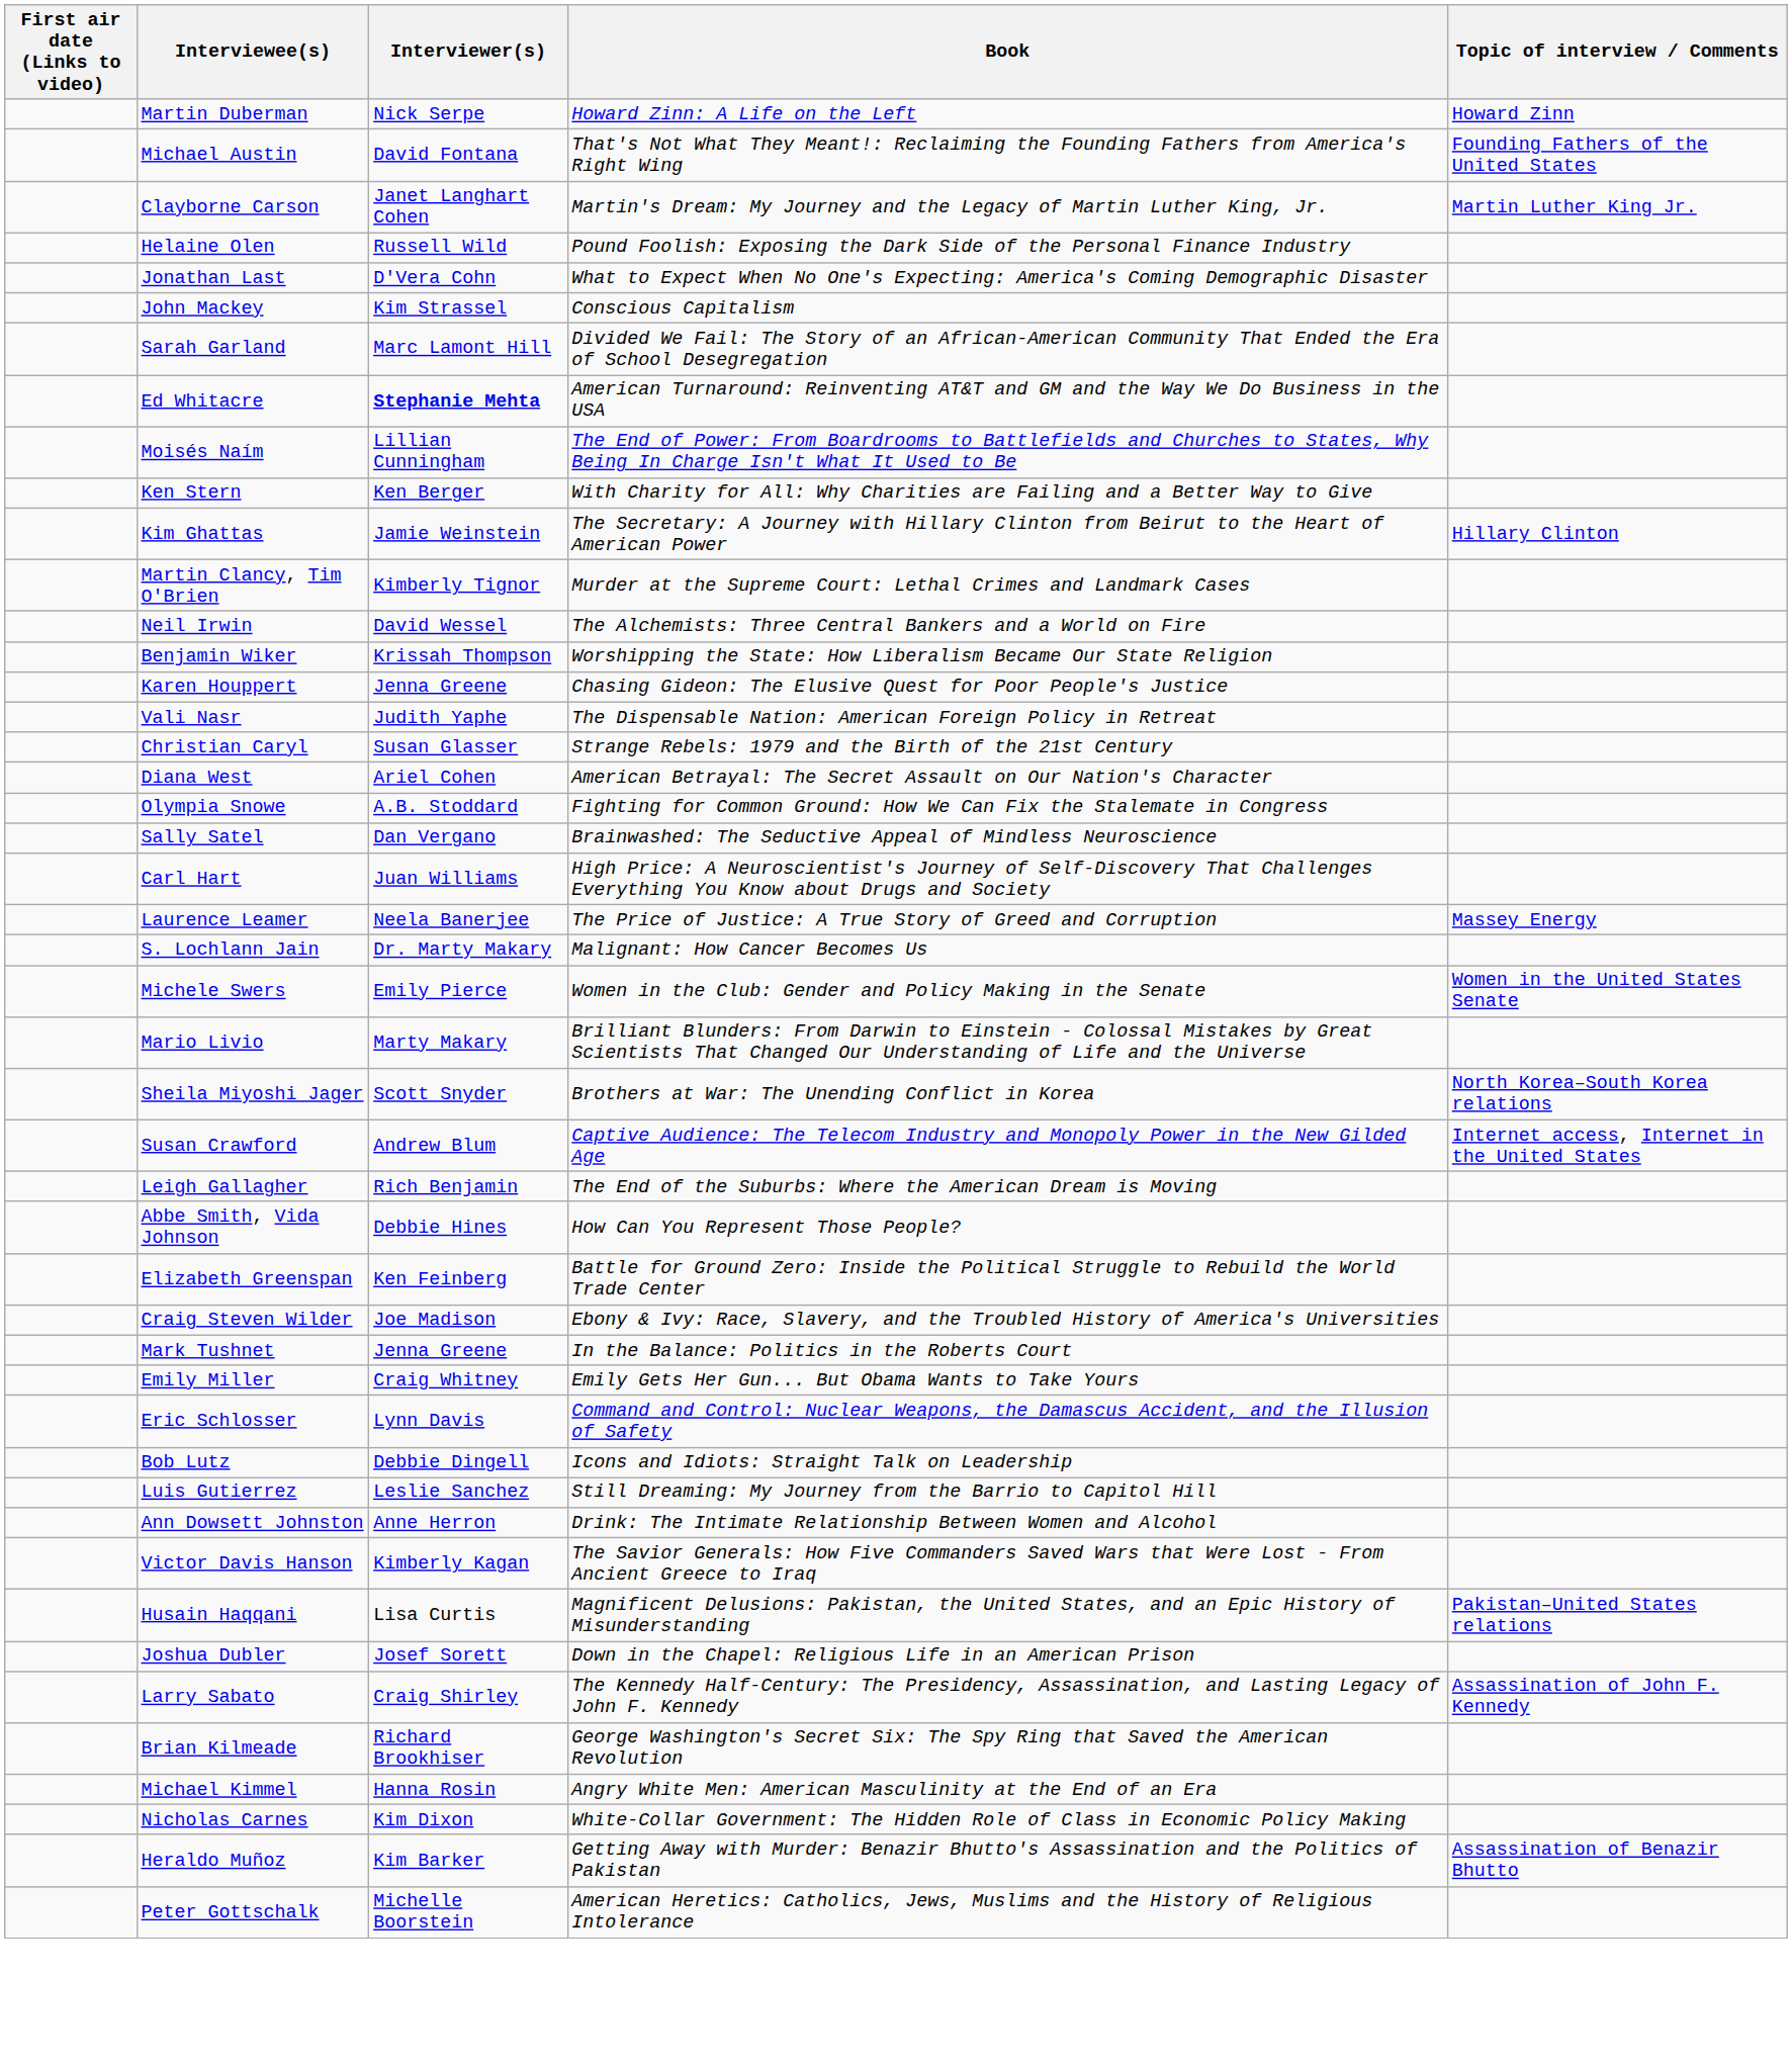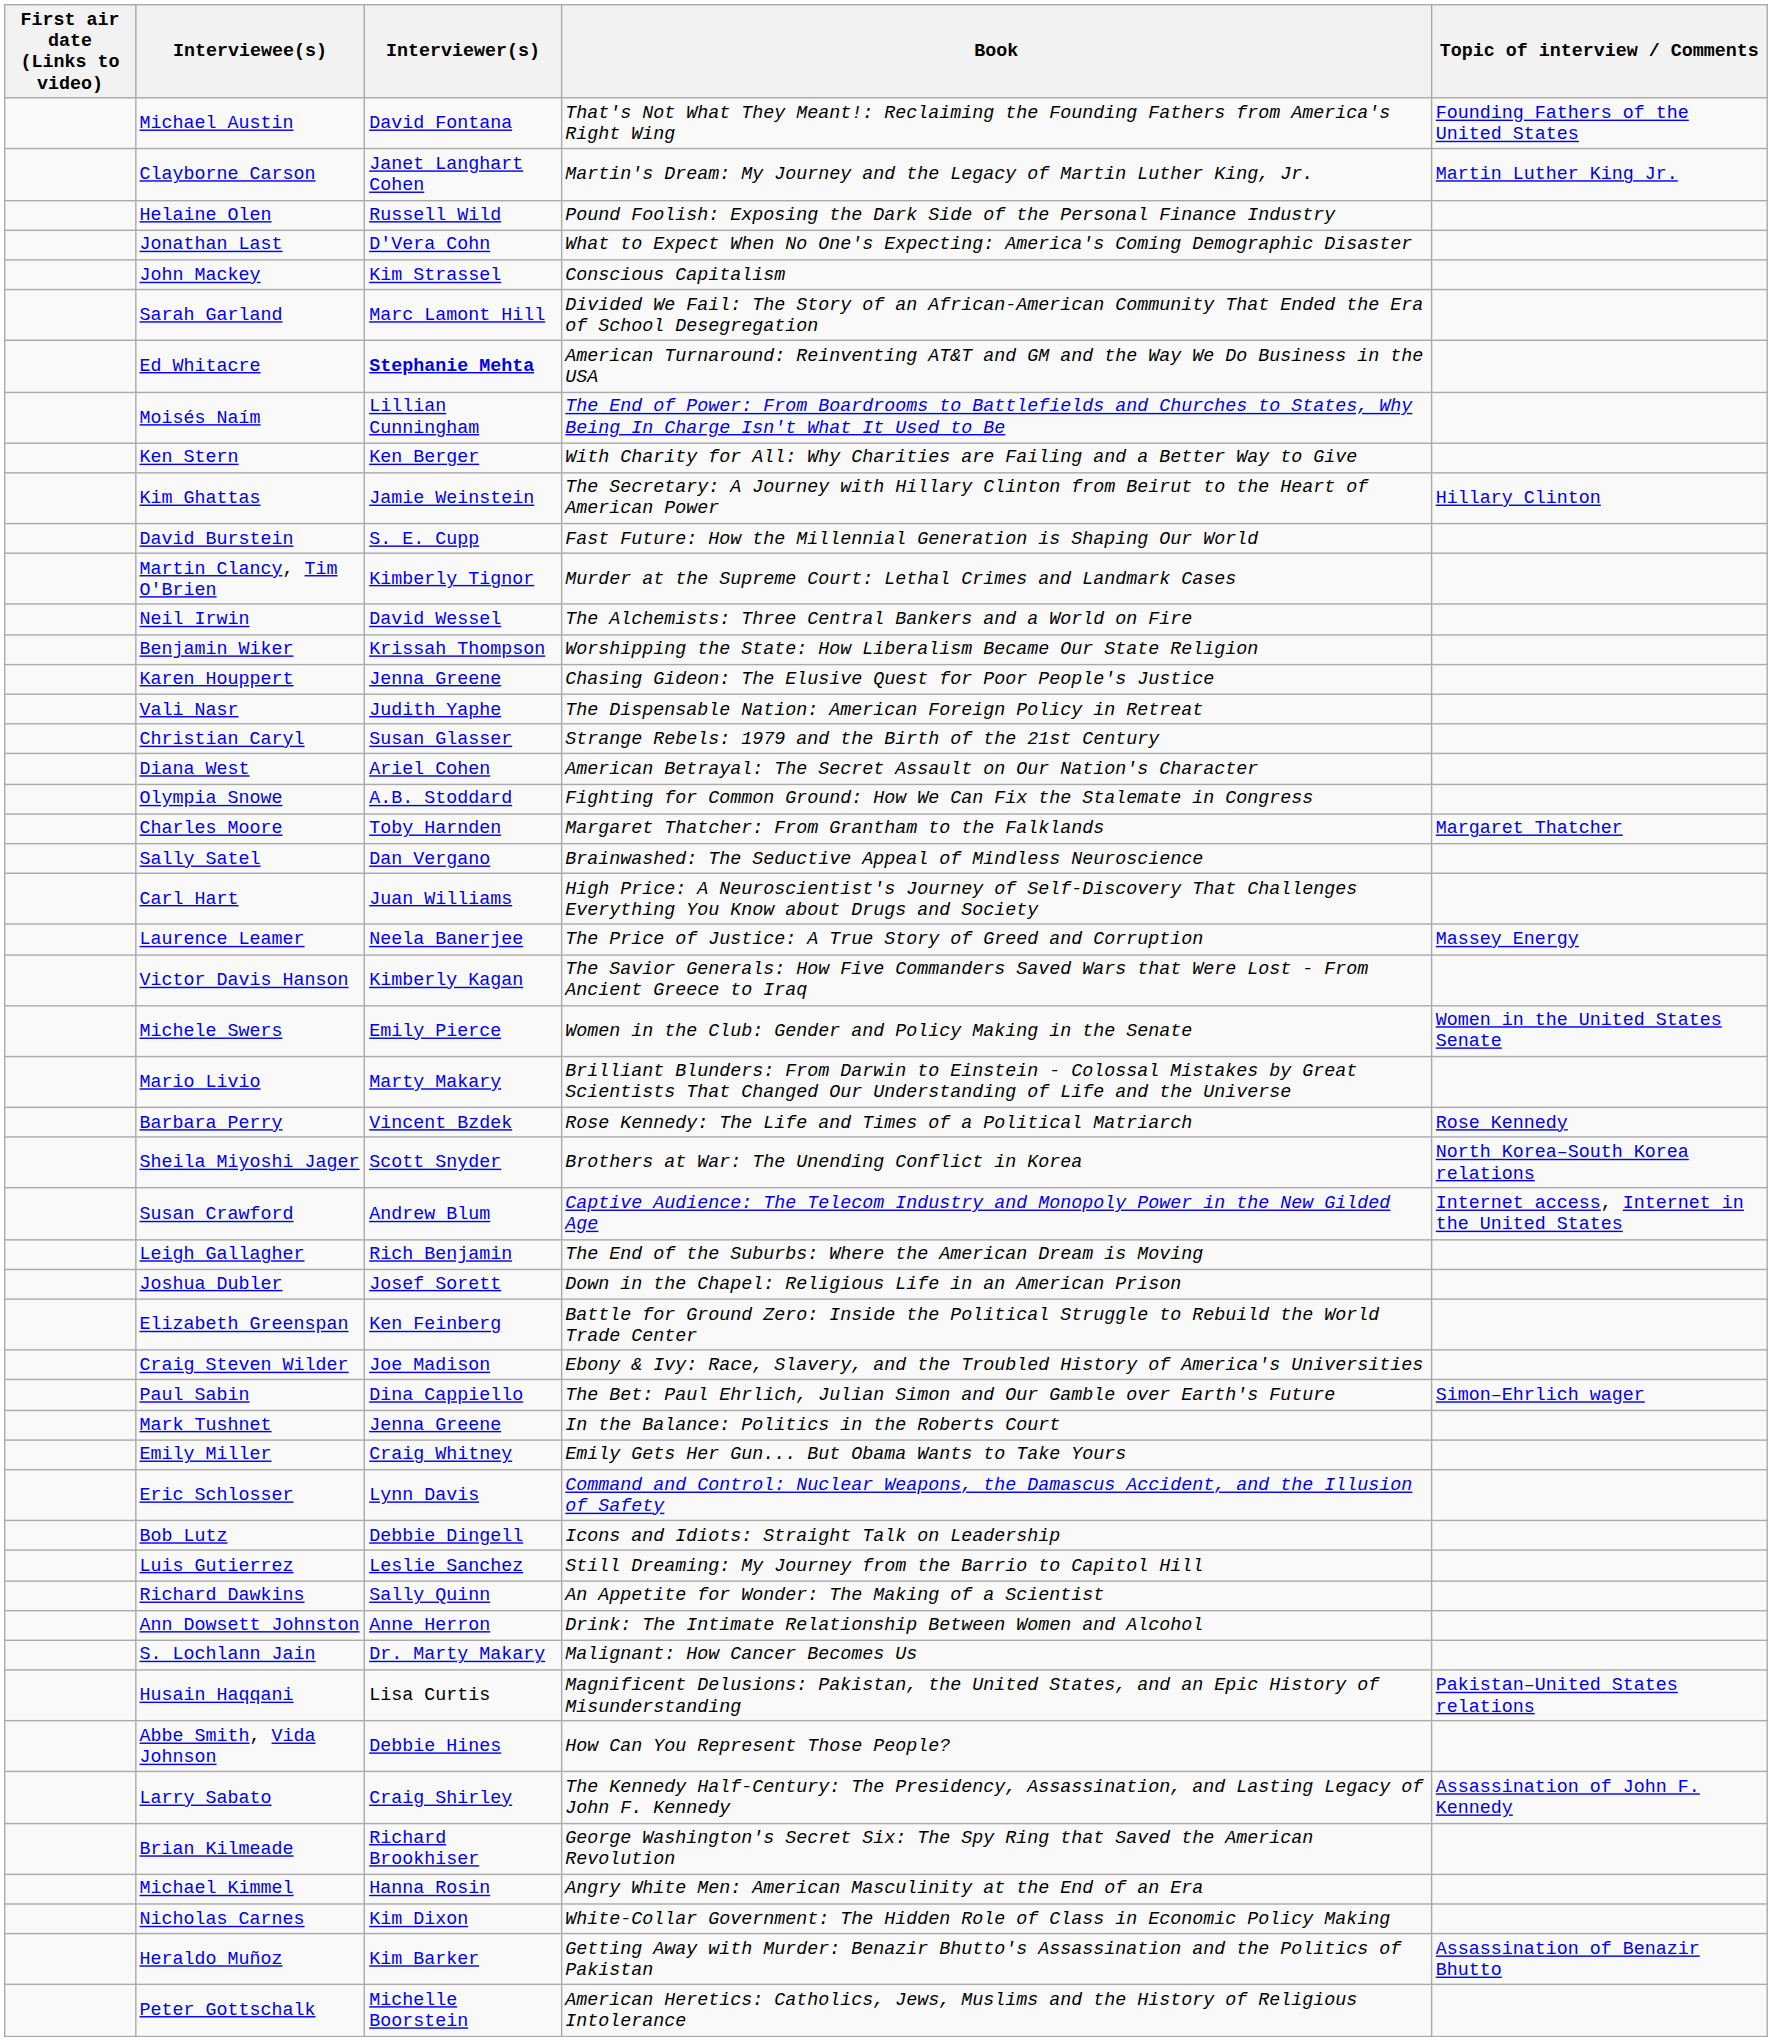- row: Martin Duberman | Nick Serpe | Howard Zinn: A Life on the Left | Howard Zinn
+ row: David Burstein | S. E. Cupp | Fast Future: How the Millennial Generation is Shaping Our World
+ row: Charles Moore | Toby Harnden | Margaret Thatcher: From Grantham to the Falklands | Margaret Thatcher
rows swapped: Victor Davis Hanson <-> S. Lochlann Jain
+ row: Barbara Perry | Vincent Bzdek | Rose Kennedy: The Life and Times of a Political Matriarch | Rose Kennedy
rows swapped: Joshua Dubler <-> Abbe Smith, Vida Johnson
+ row: Paul Sabin | Dina Cappiello | The Bet: Paul Ehrlich, Julian Simon and Our Gamble over Earth's Future | Simon–Ehrlich wager
+ row: Richard Dawkins | Sally Quinn | An Appetite for Wonder: The Making of a Scientist
